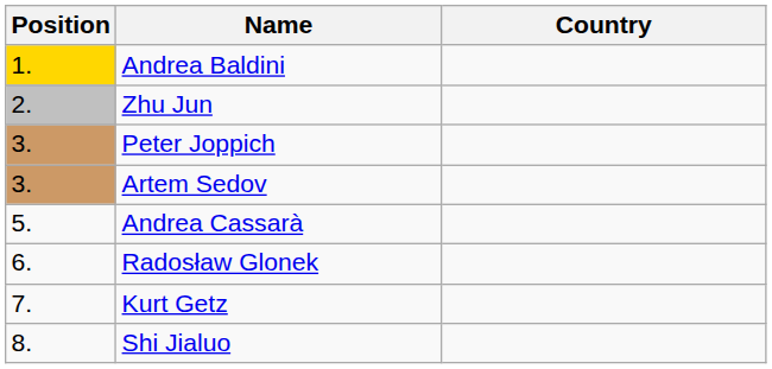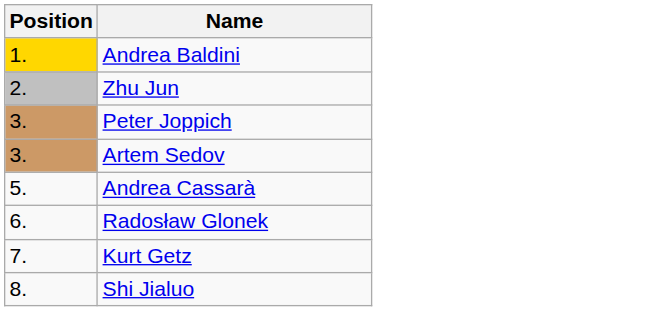- column: Country
